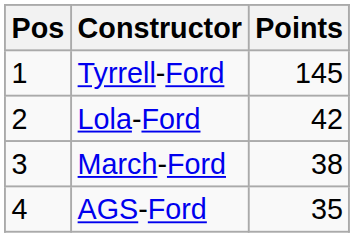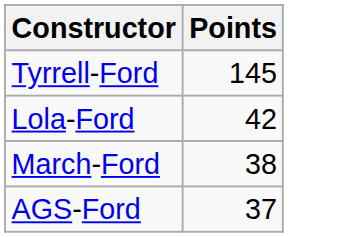- column: Pos | 1 | 2 | 3 | 4
AGS-Ford | Points: 35 -> 37
